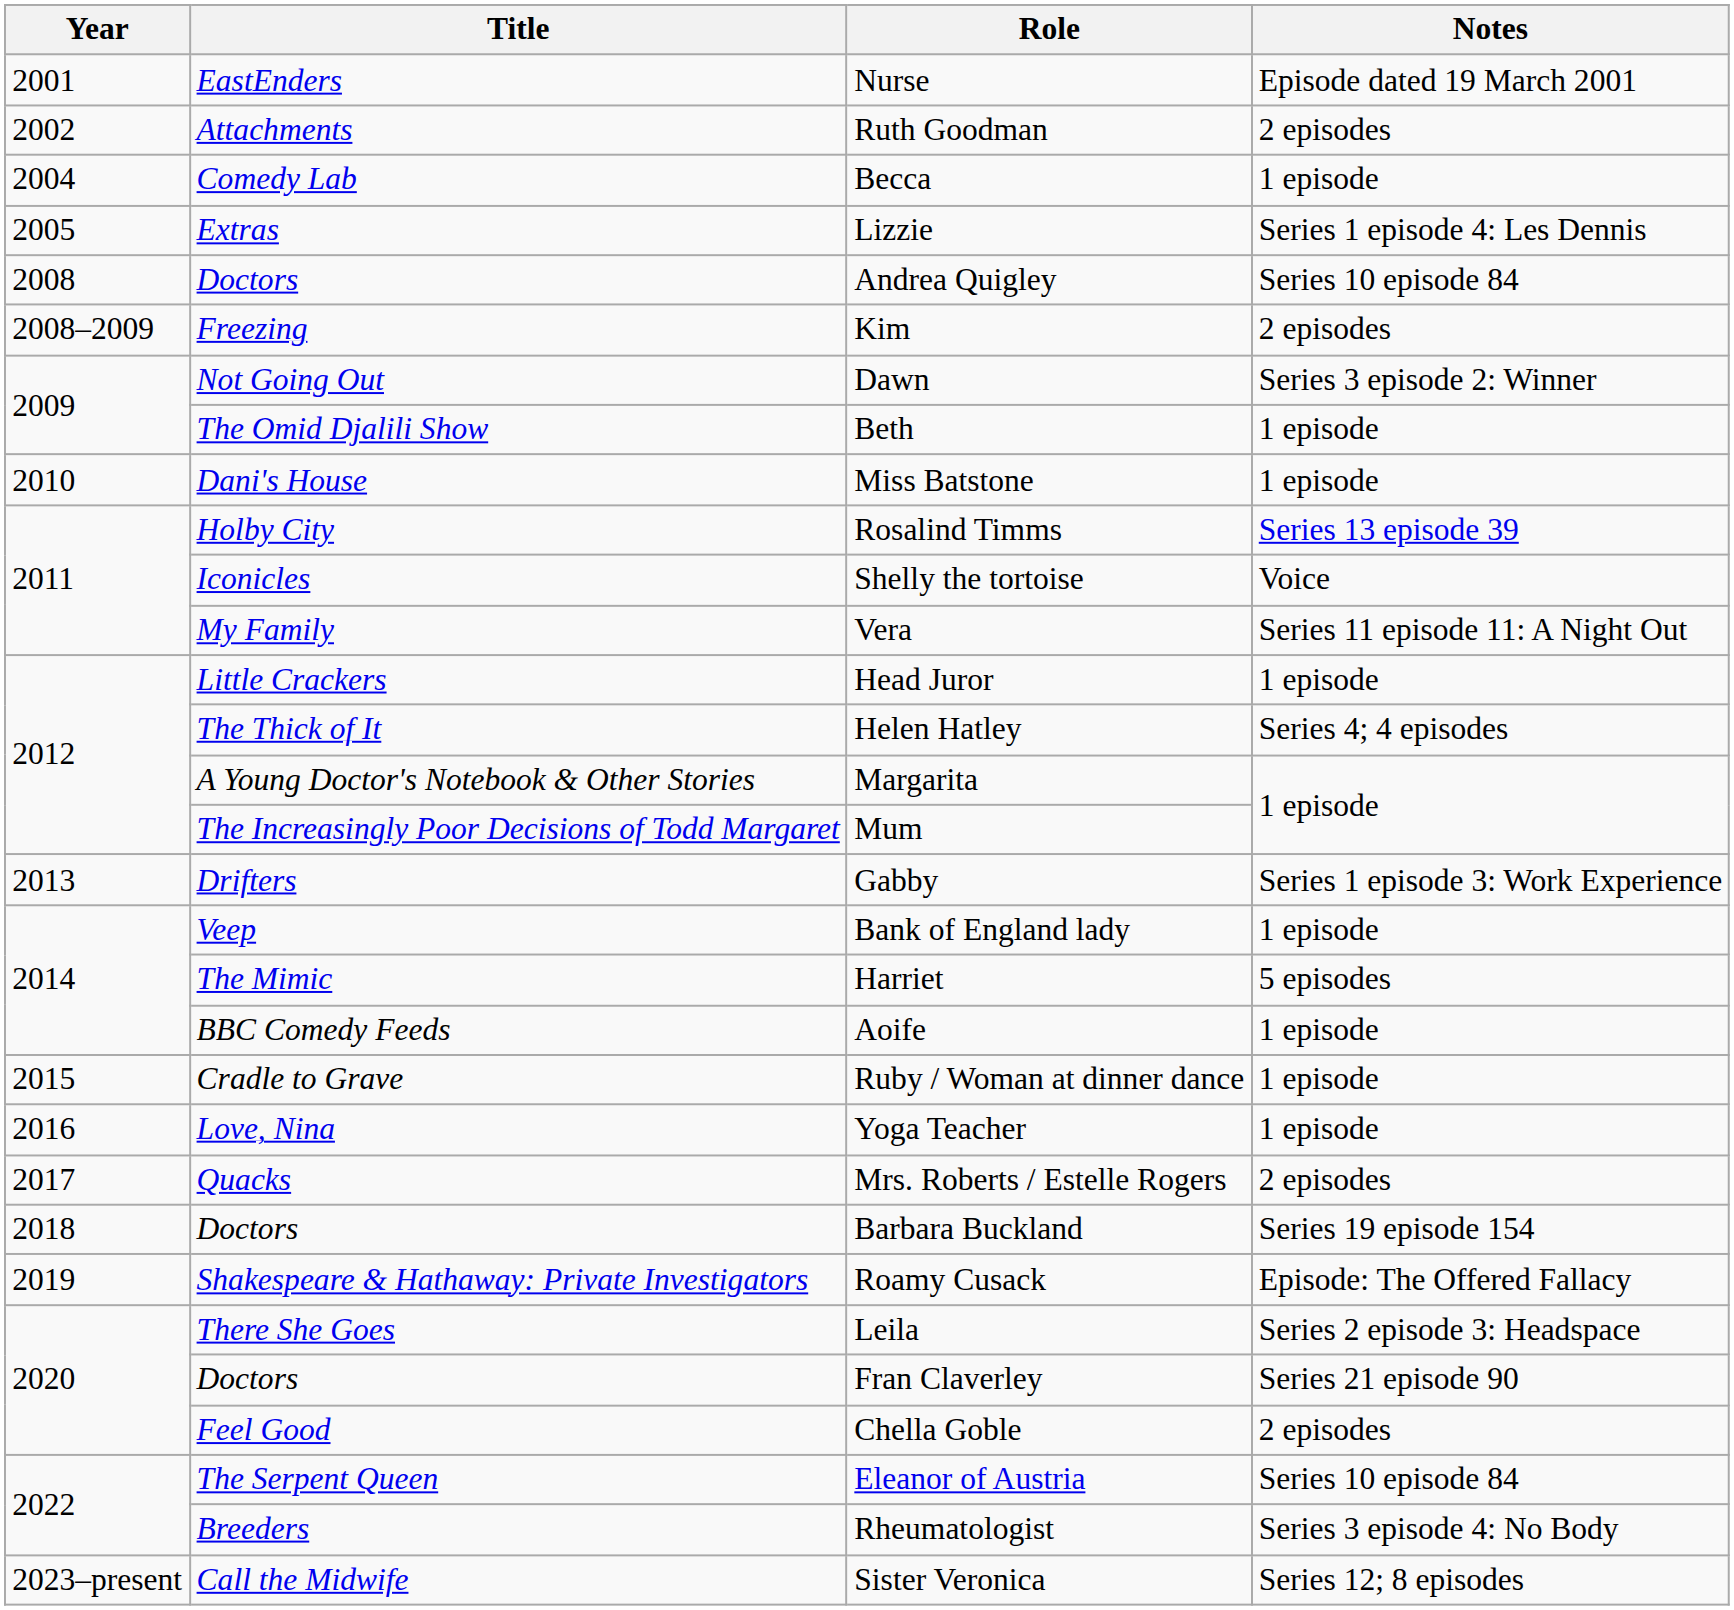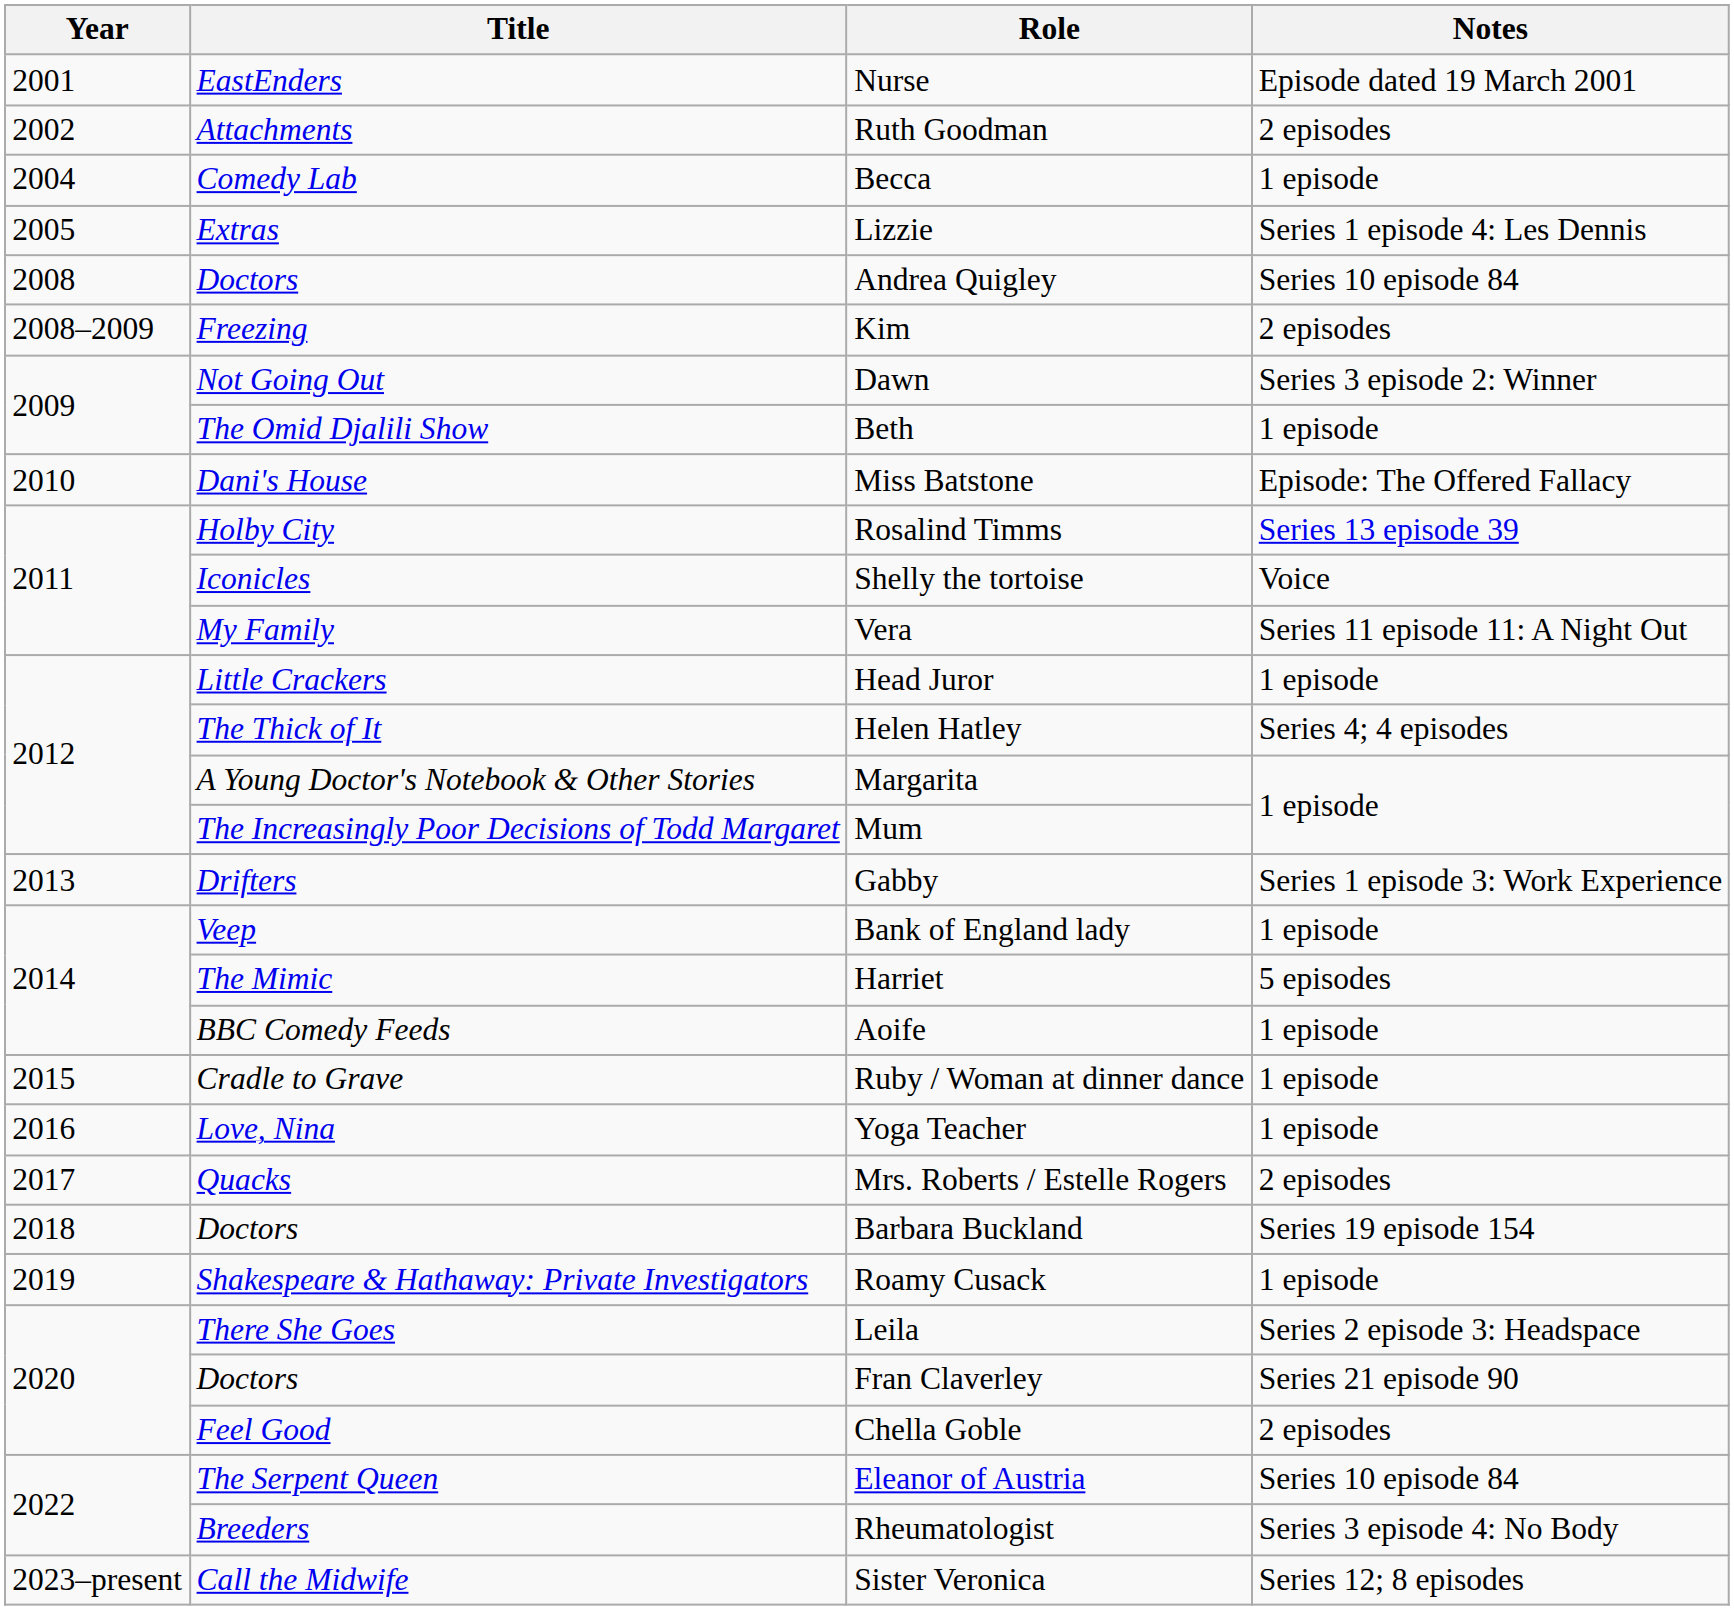Miss Batstone | Notes: 1 episode -> Episode: The Offered Fallacy
Roamy Cusack | Notes: Episode: The Offered Fallacy -> 1 episode
